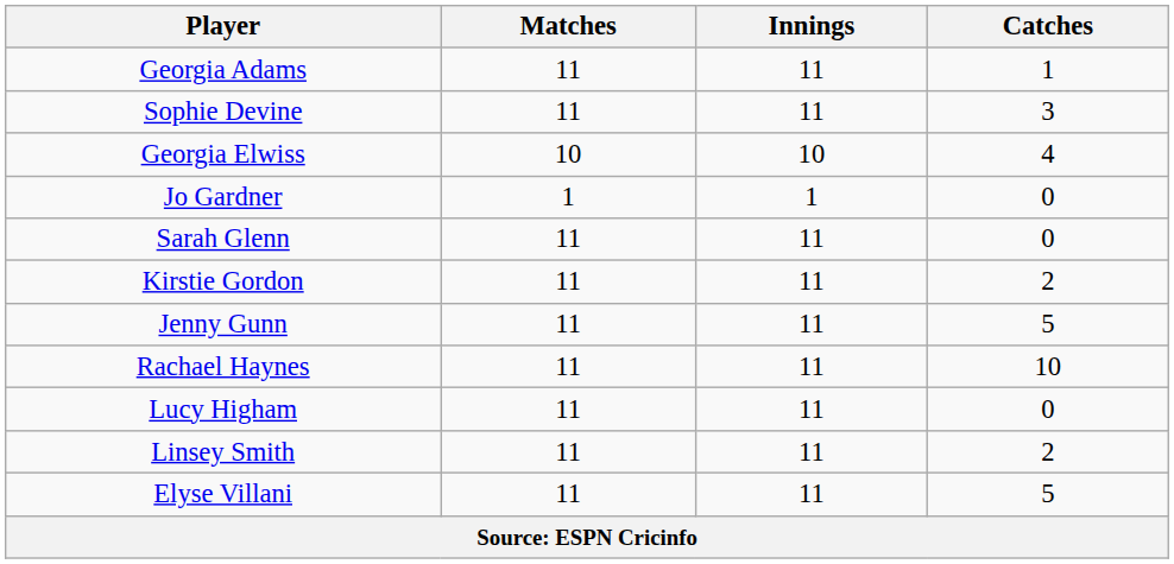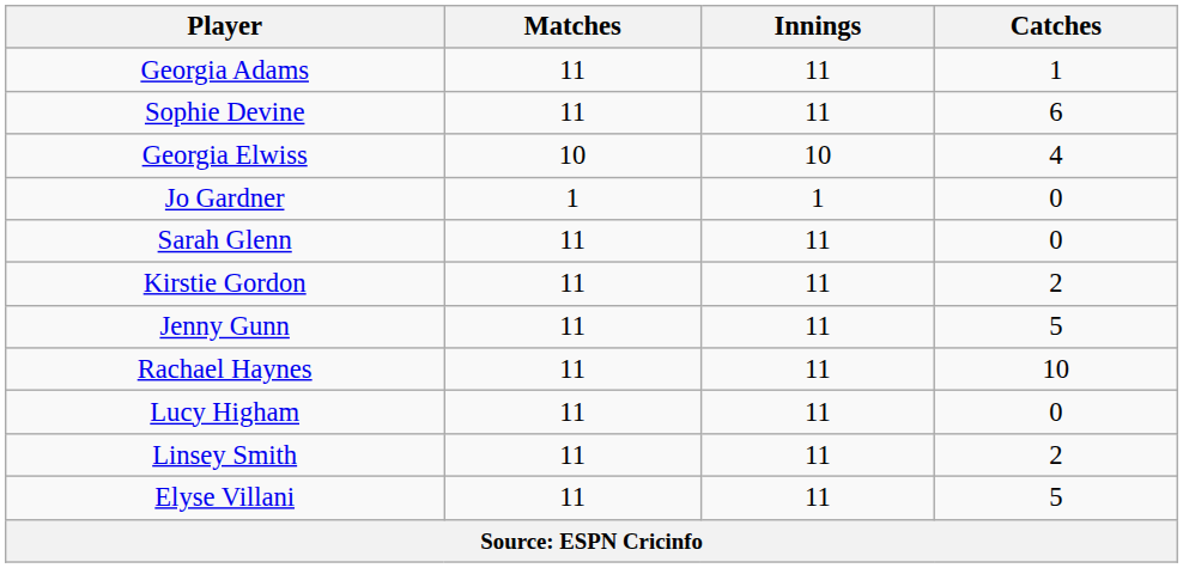Sophie Devine | Catches: 3 -> 6
